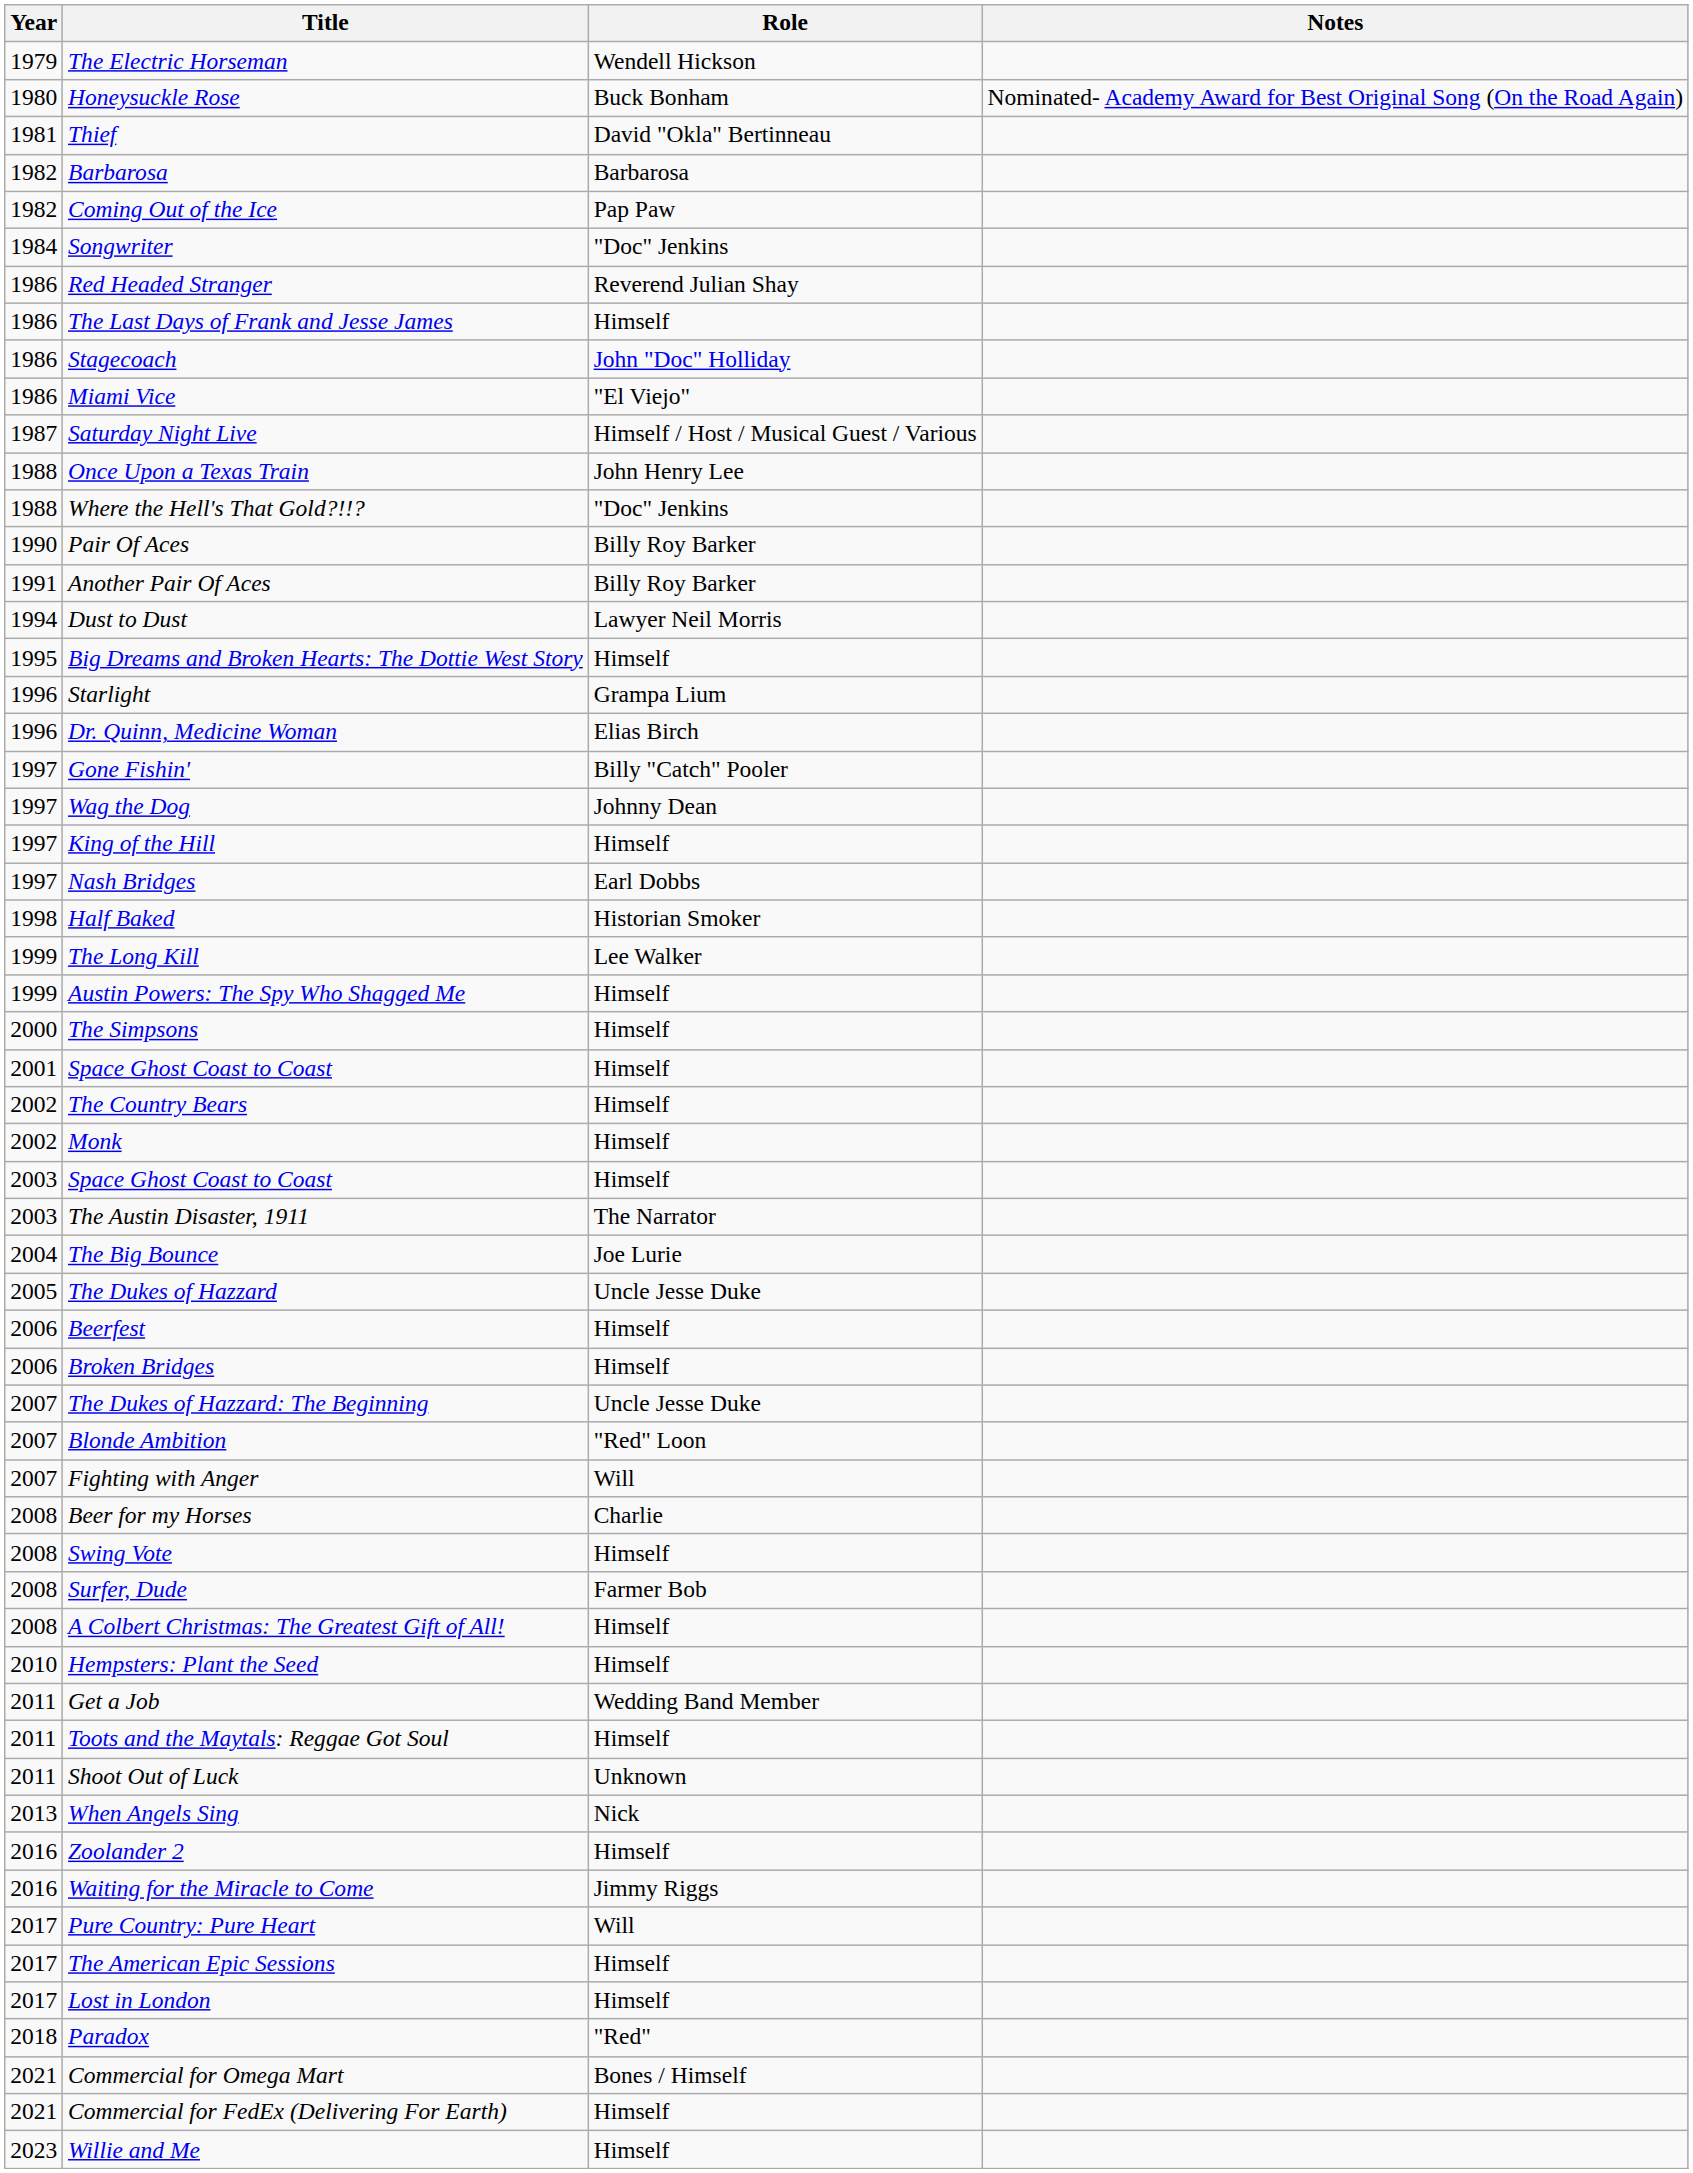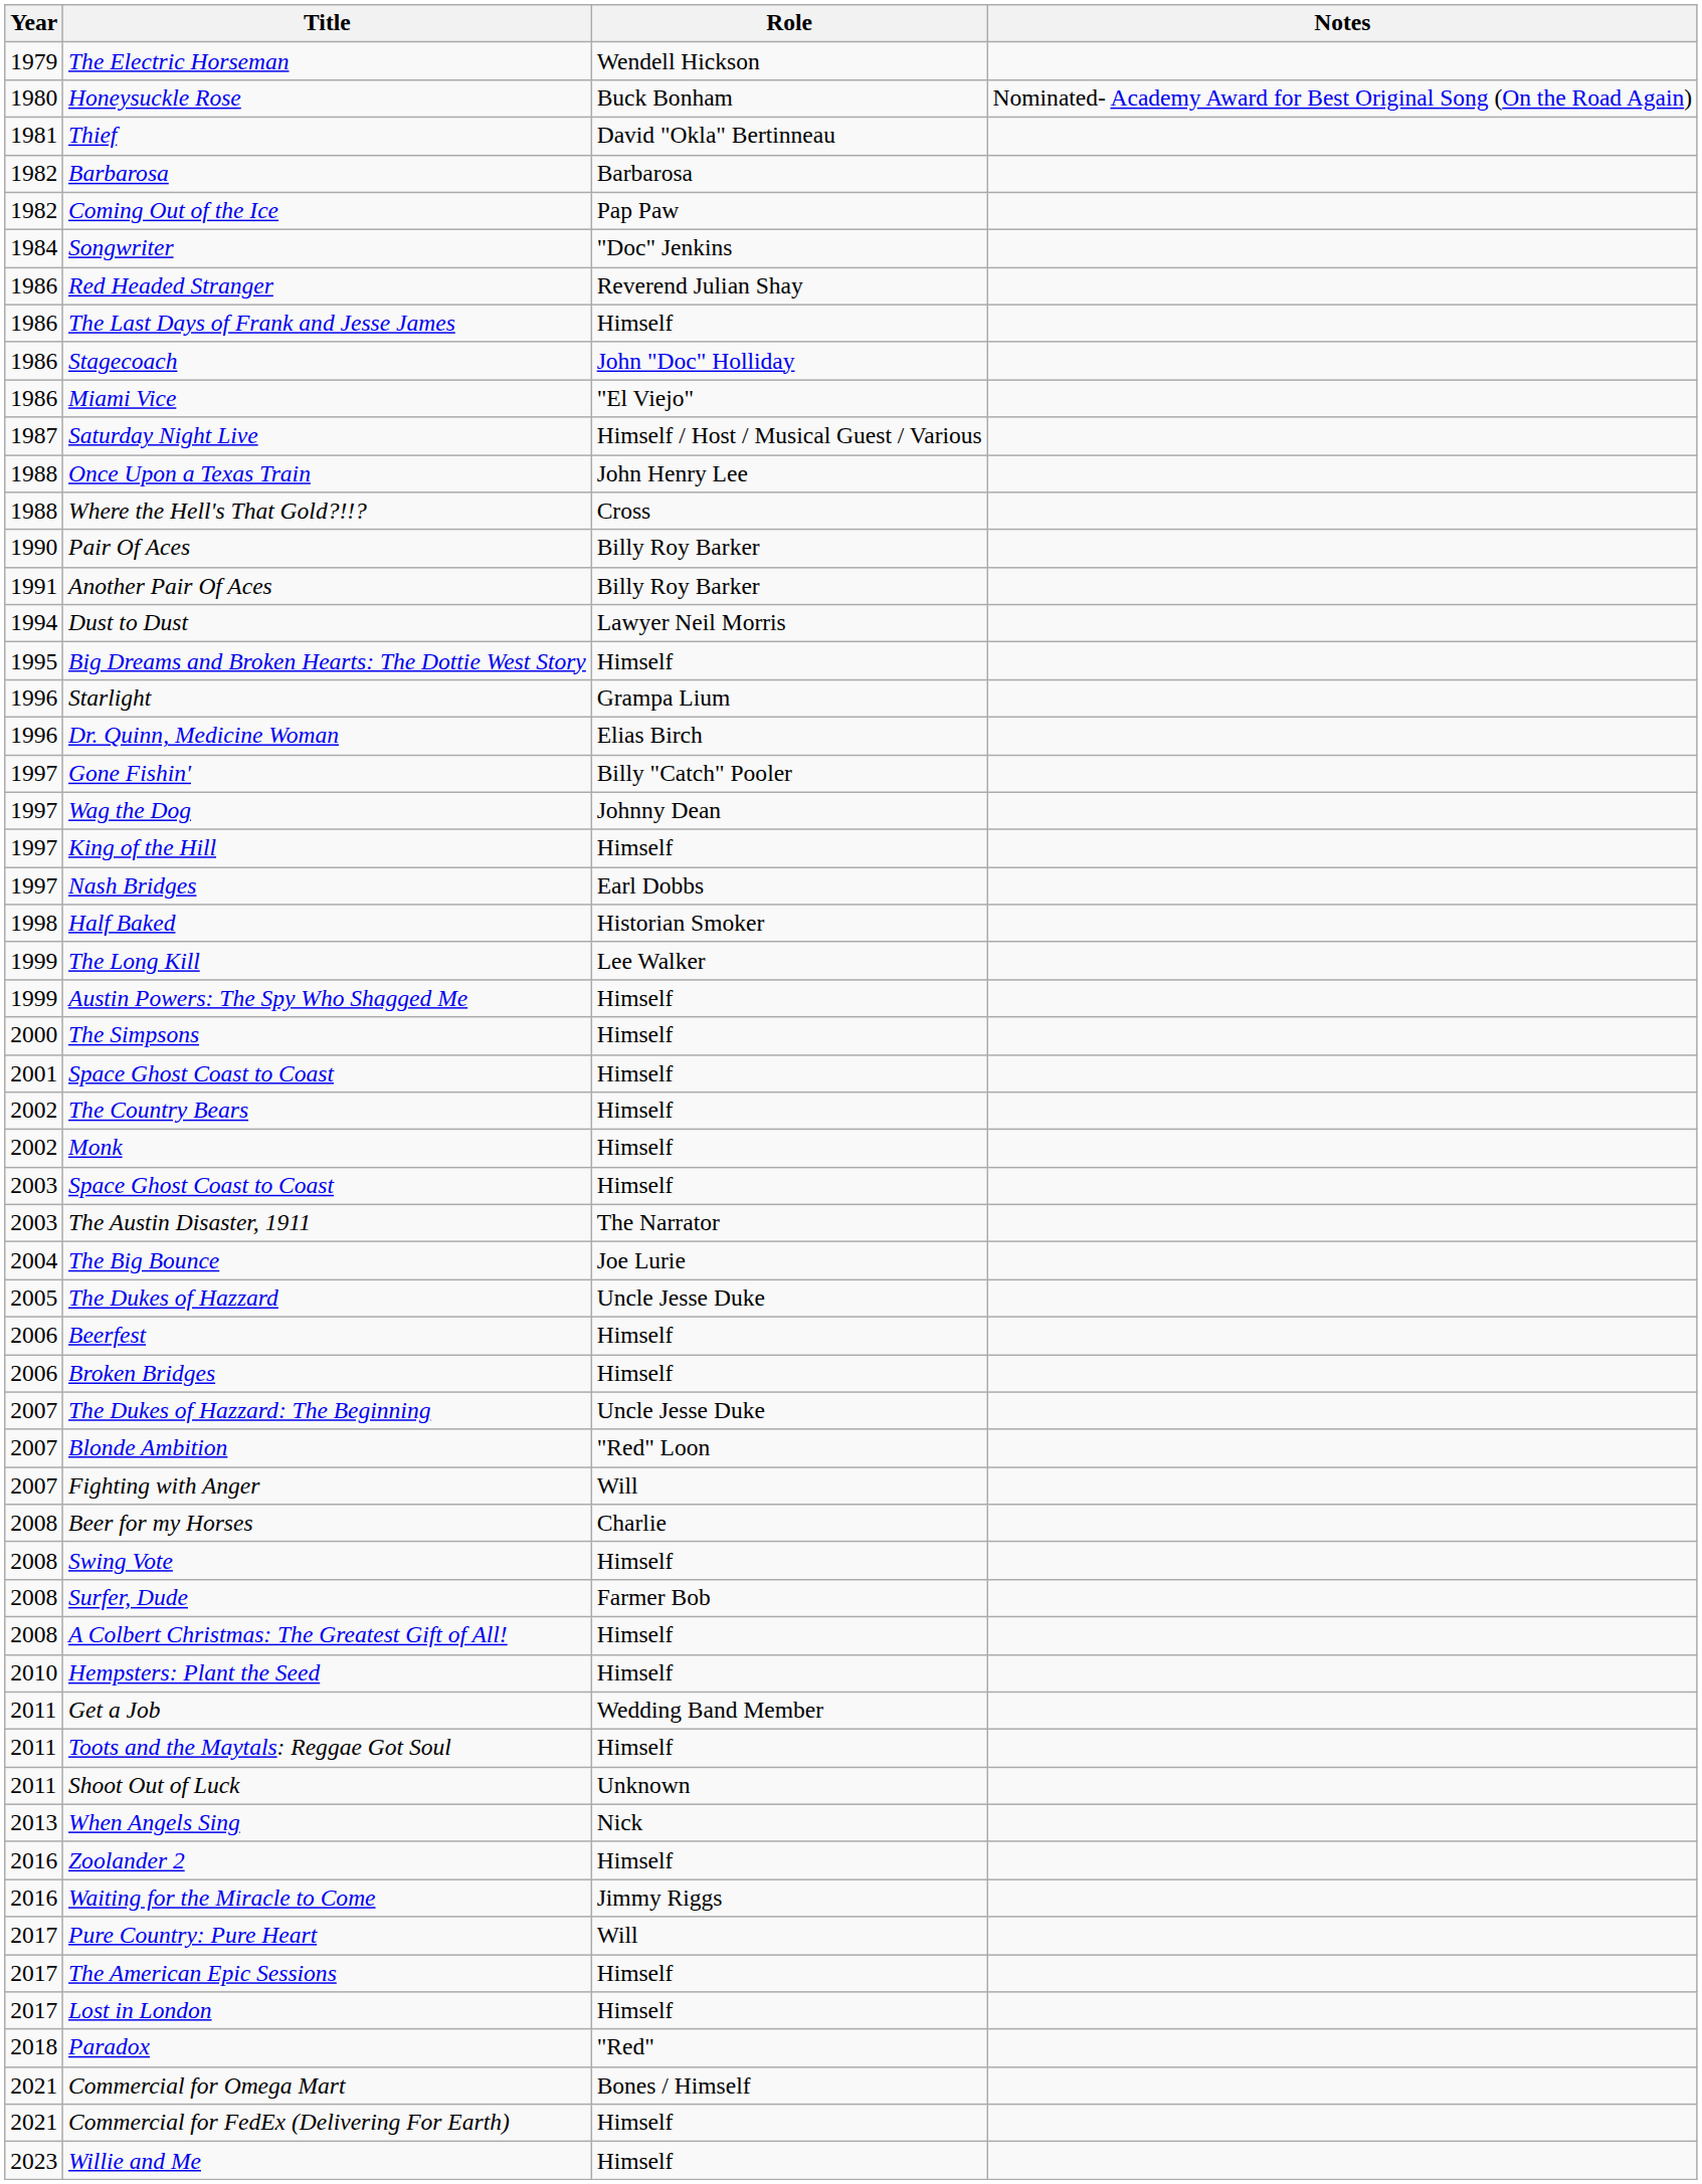Where the Hell's That Gold?!!? | Role: "Doc" Jenkins -> Cross
